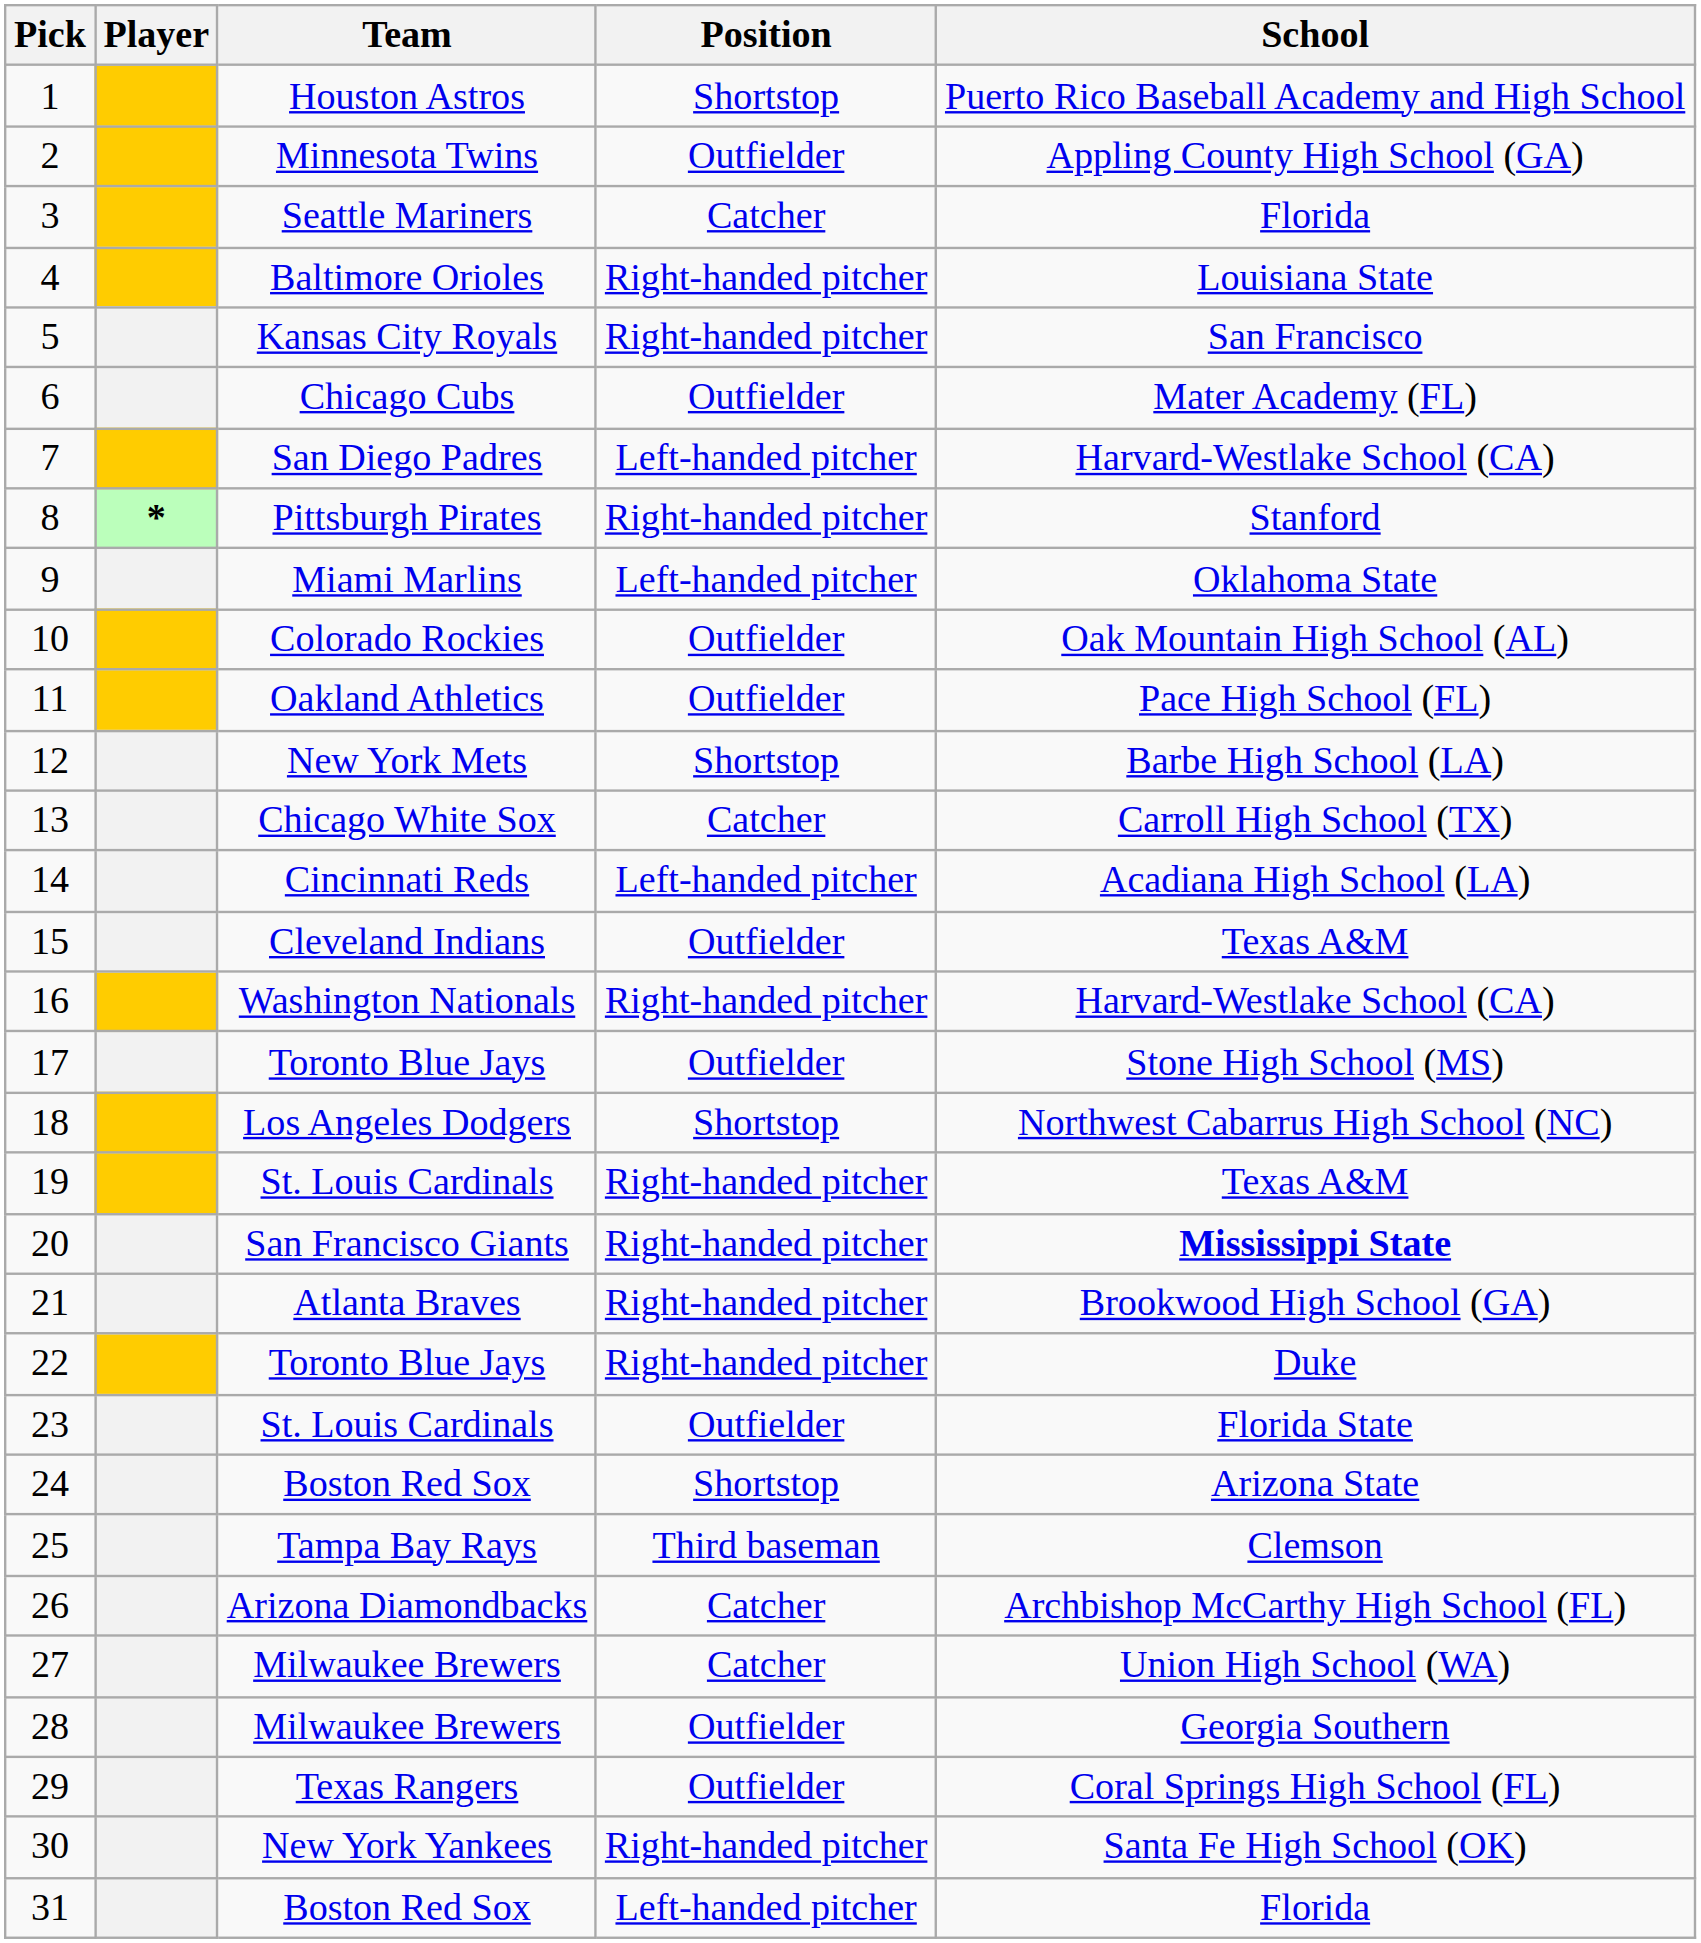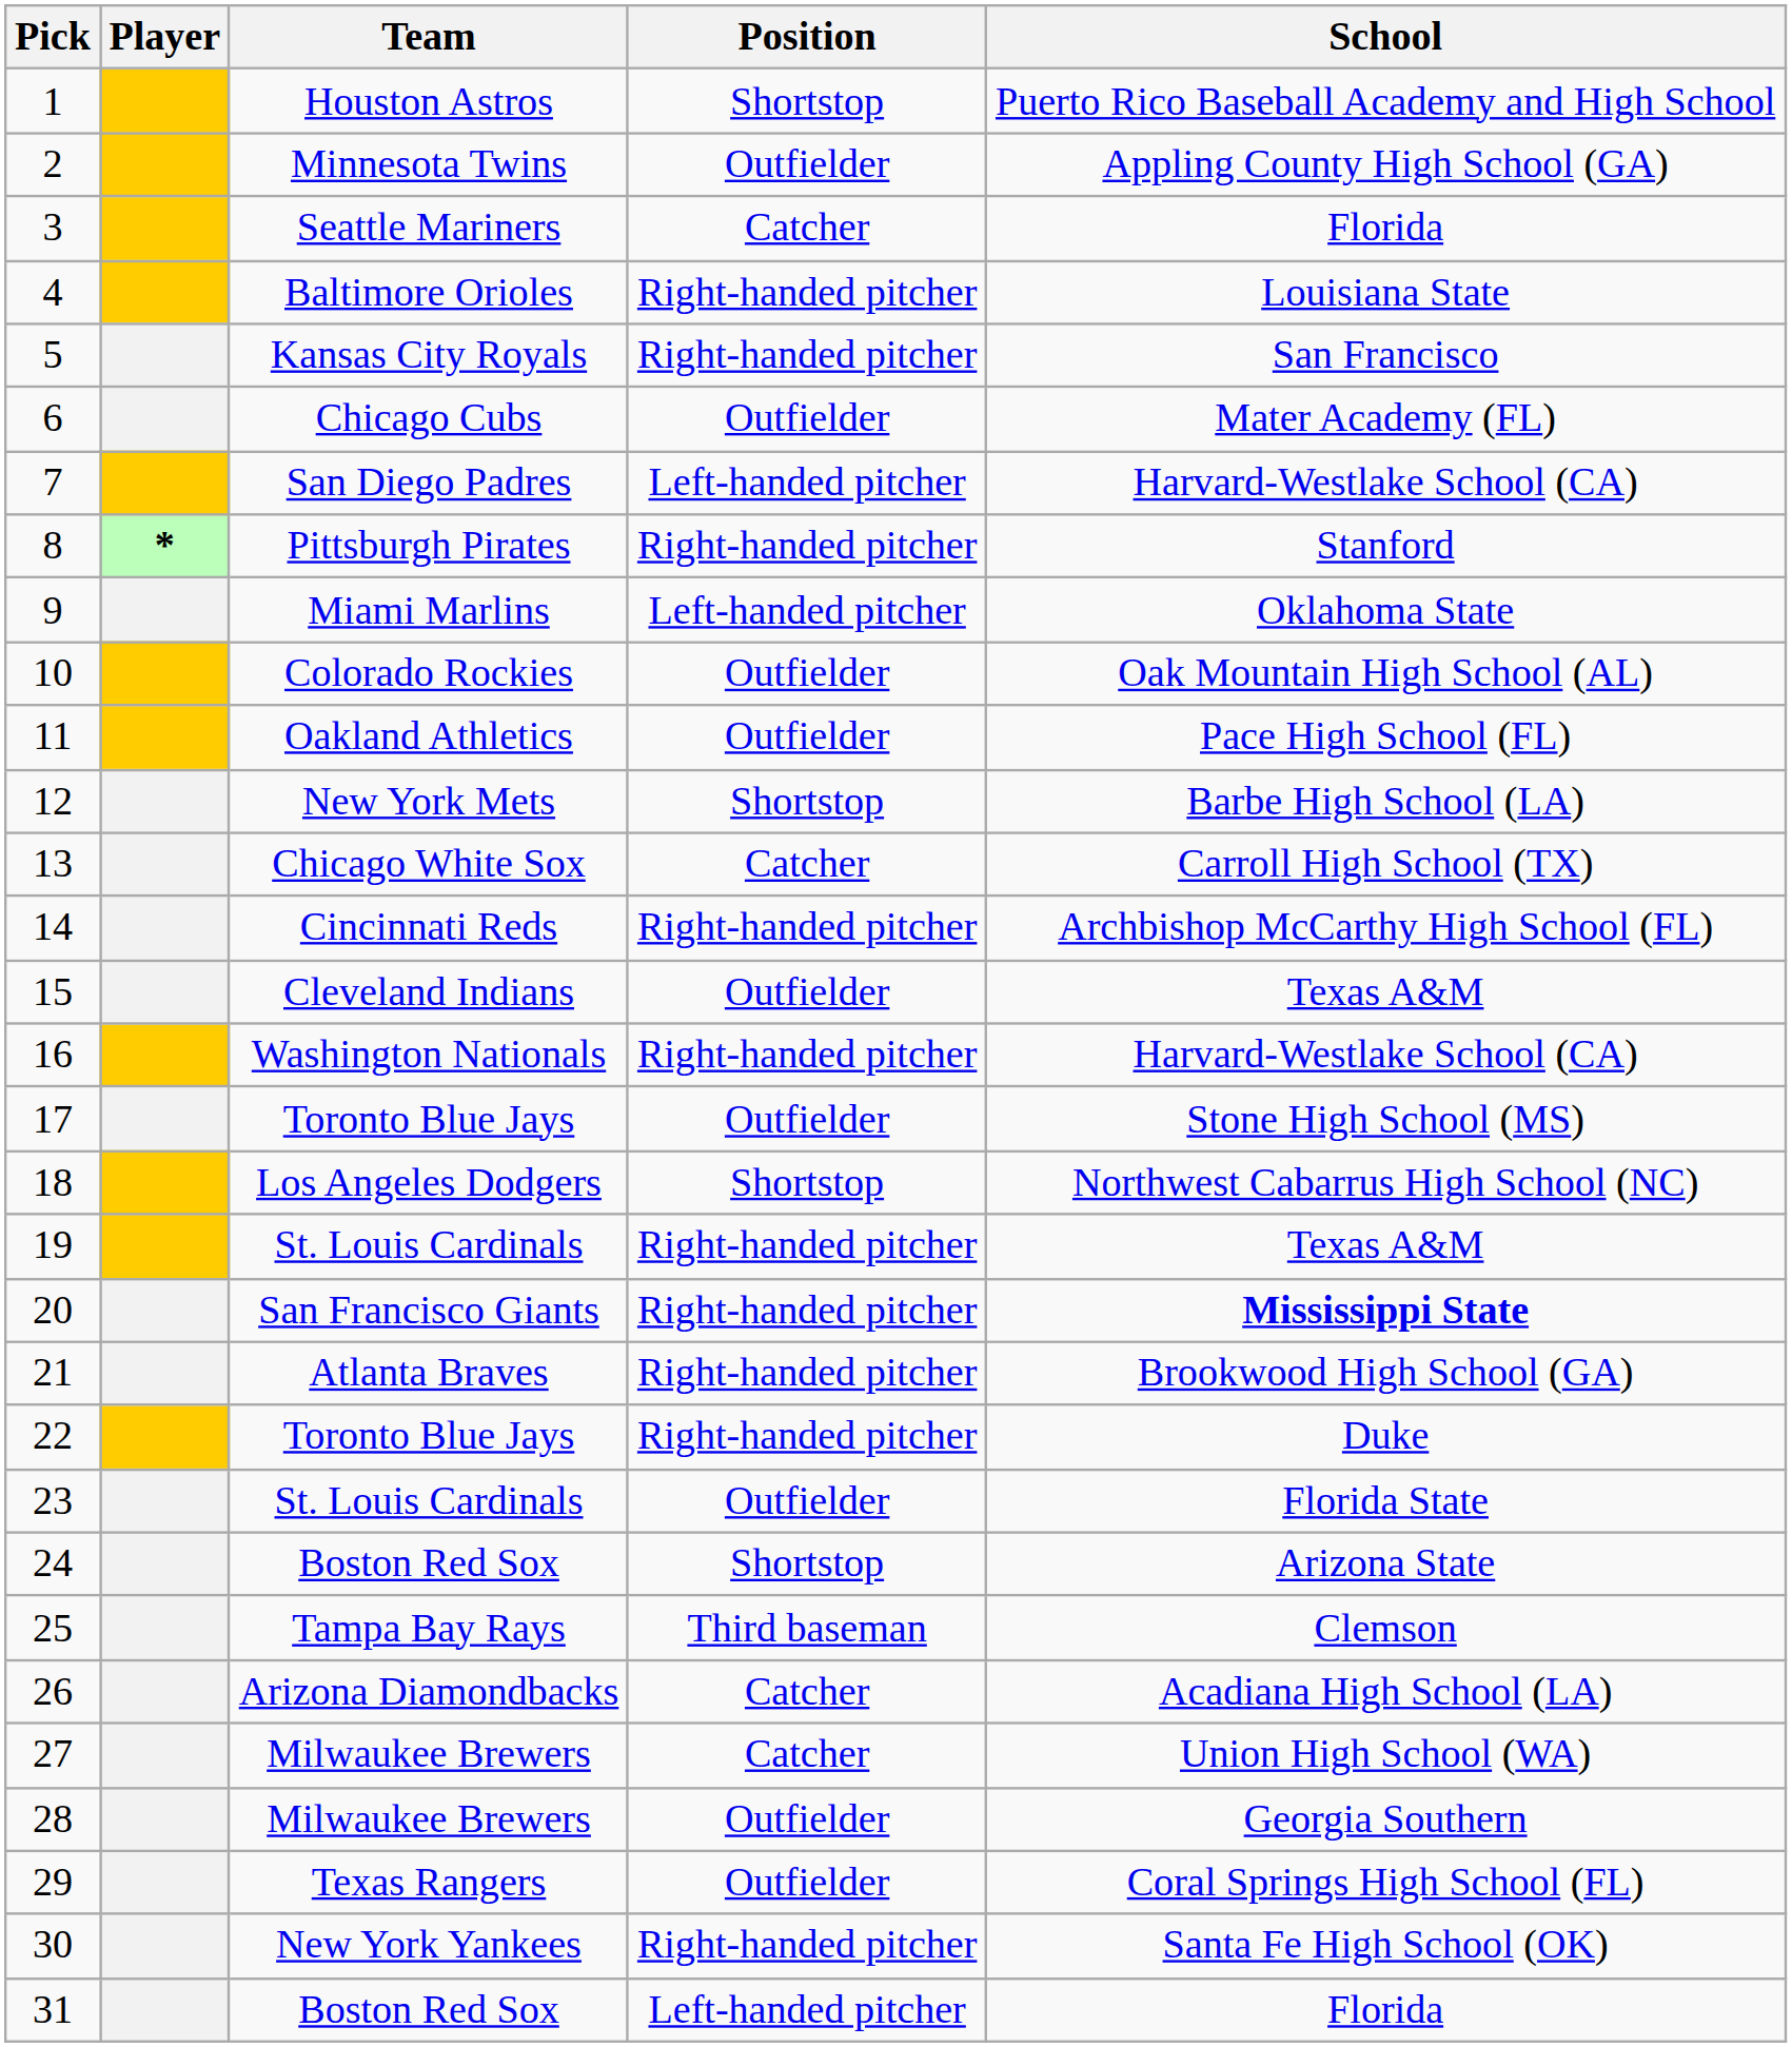14 | Position: Left-handed pitcher -> Right-handed pitcher
14 | School: Acadiana High School (LA) -> Archbishop McCarthy High School (FL)
26 | School: Archbishop McCarthy High School (FL) -> Acadiana High School (LA)
